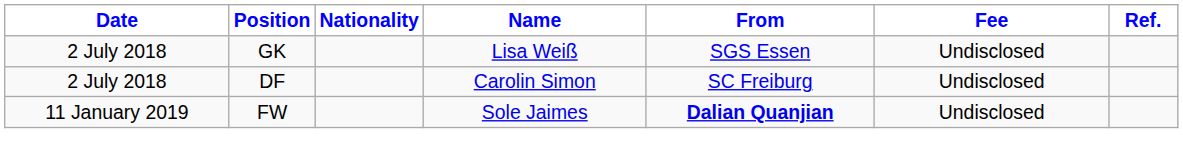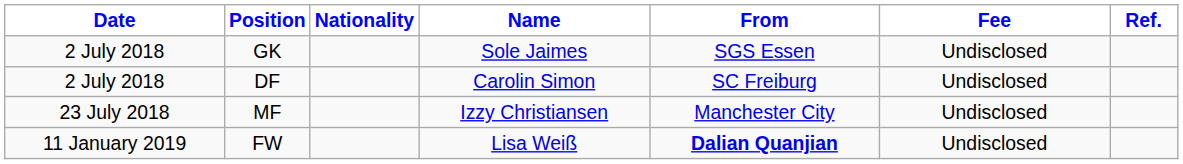GK | Name: Lisa Weiß -> Sole Jaimes
+ row: 23 July 2018 | MF | Izzy Christiansen | Manchester City | Undisclosed
FW | Name: Sole Jaimes -> Lisa Weiß
